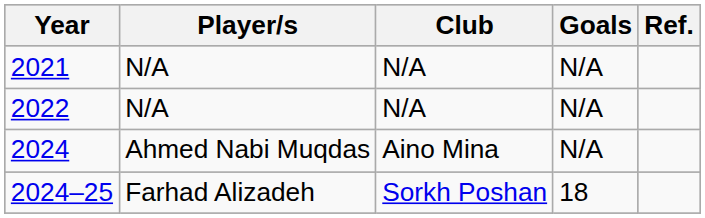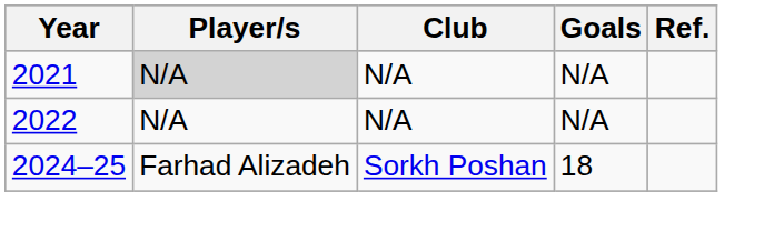2021 | Player/s: no background -> lightgrey background
- row: 2024 | Ahmed Nabi Muqdas | Aino Mina | N/A
